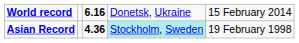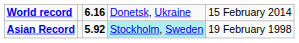Asian Record | column 3: 4.36 -> 5.92
